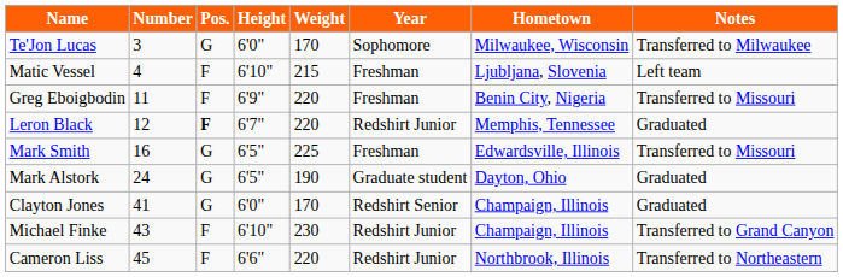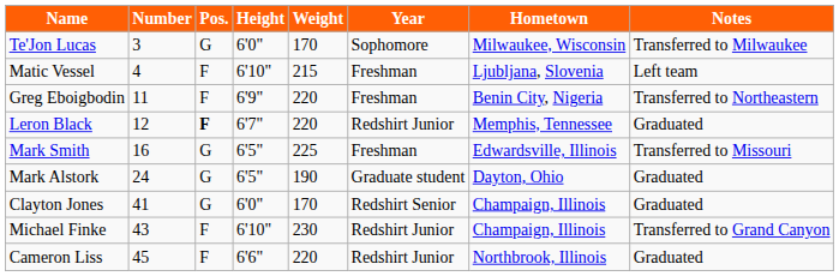Greg Eboigbodin | Notes: Transferred to Missouri -> Transferred to Northeastern
Cameron Liss | Notes: Transferred to Northeastern -> Graduated
